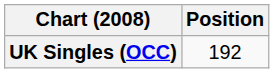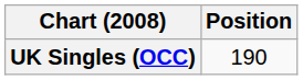UK Singles (OCC) | Position: 192 -> 190
